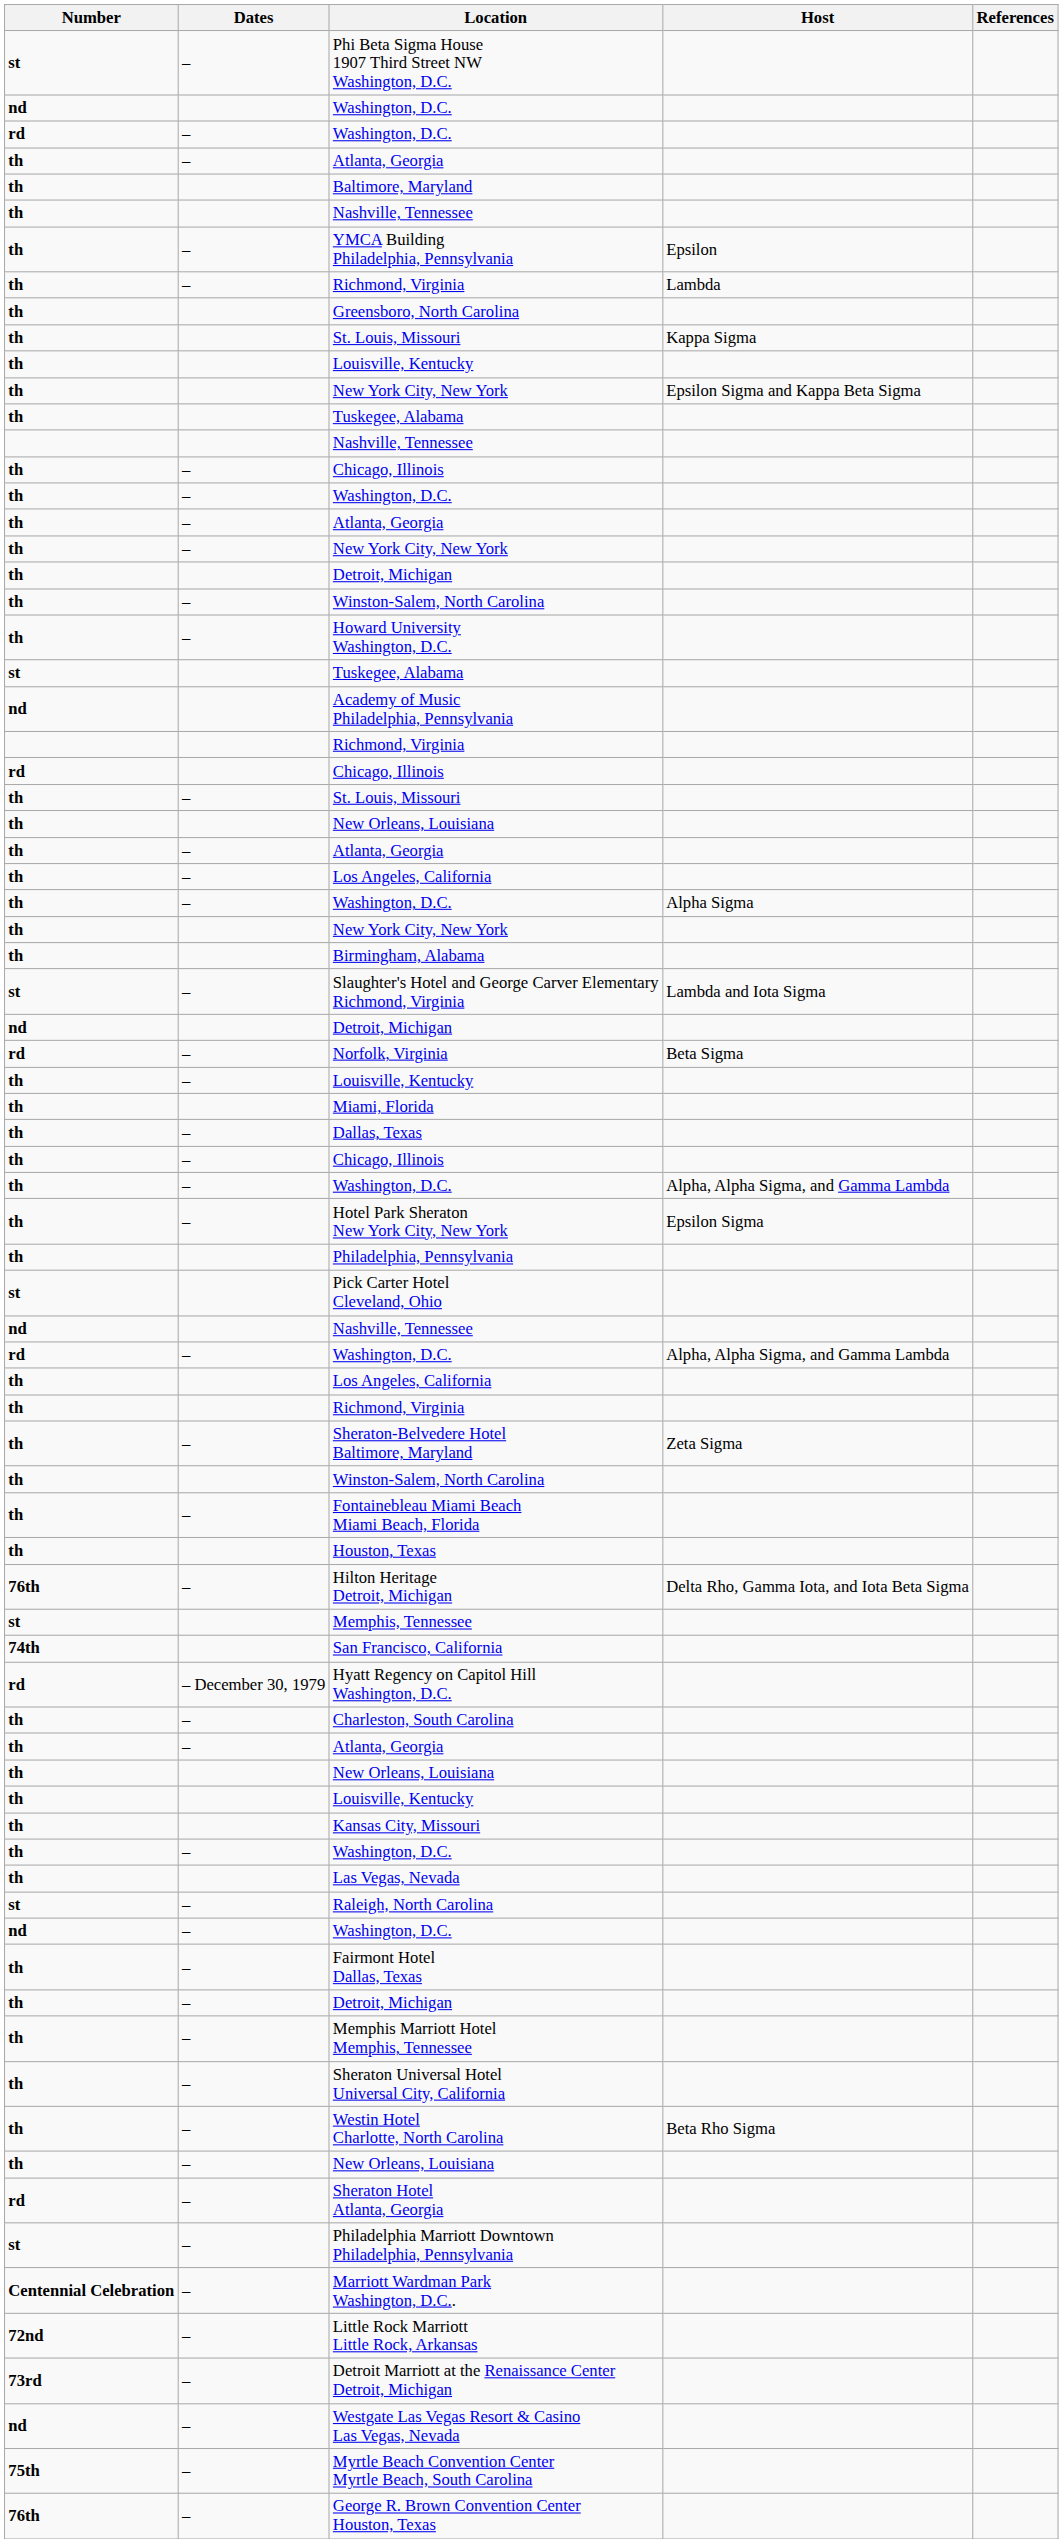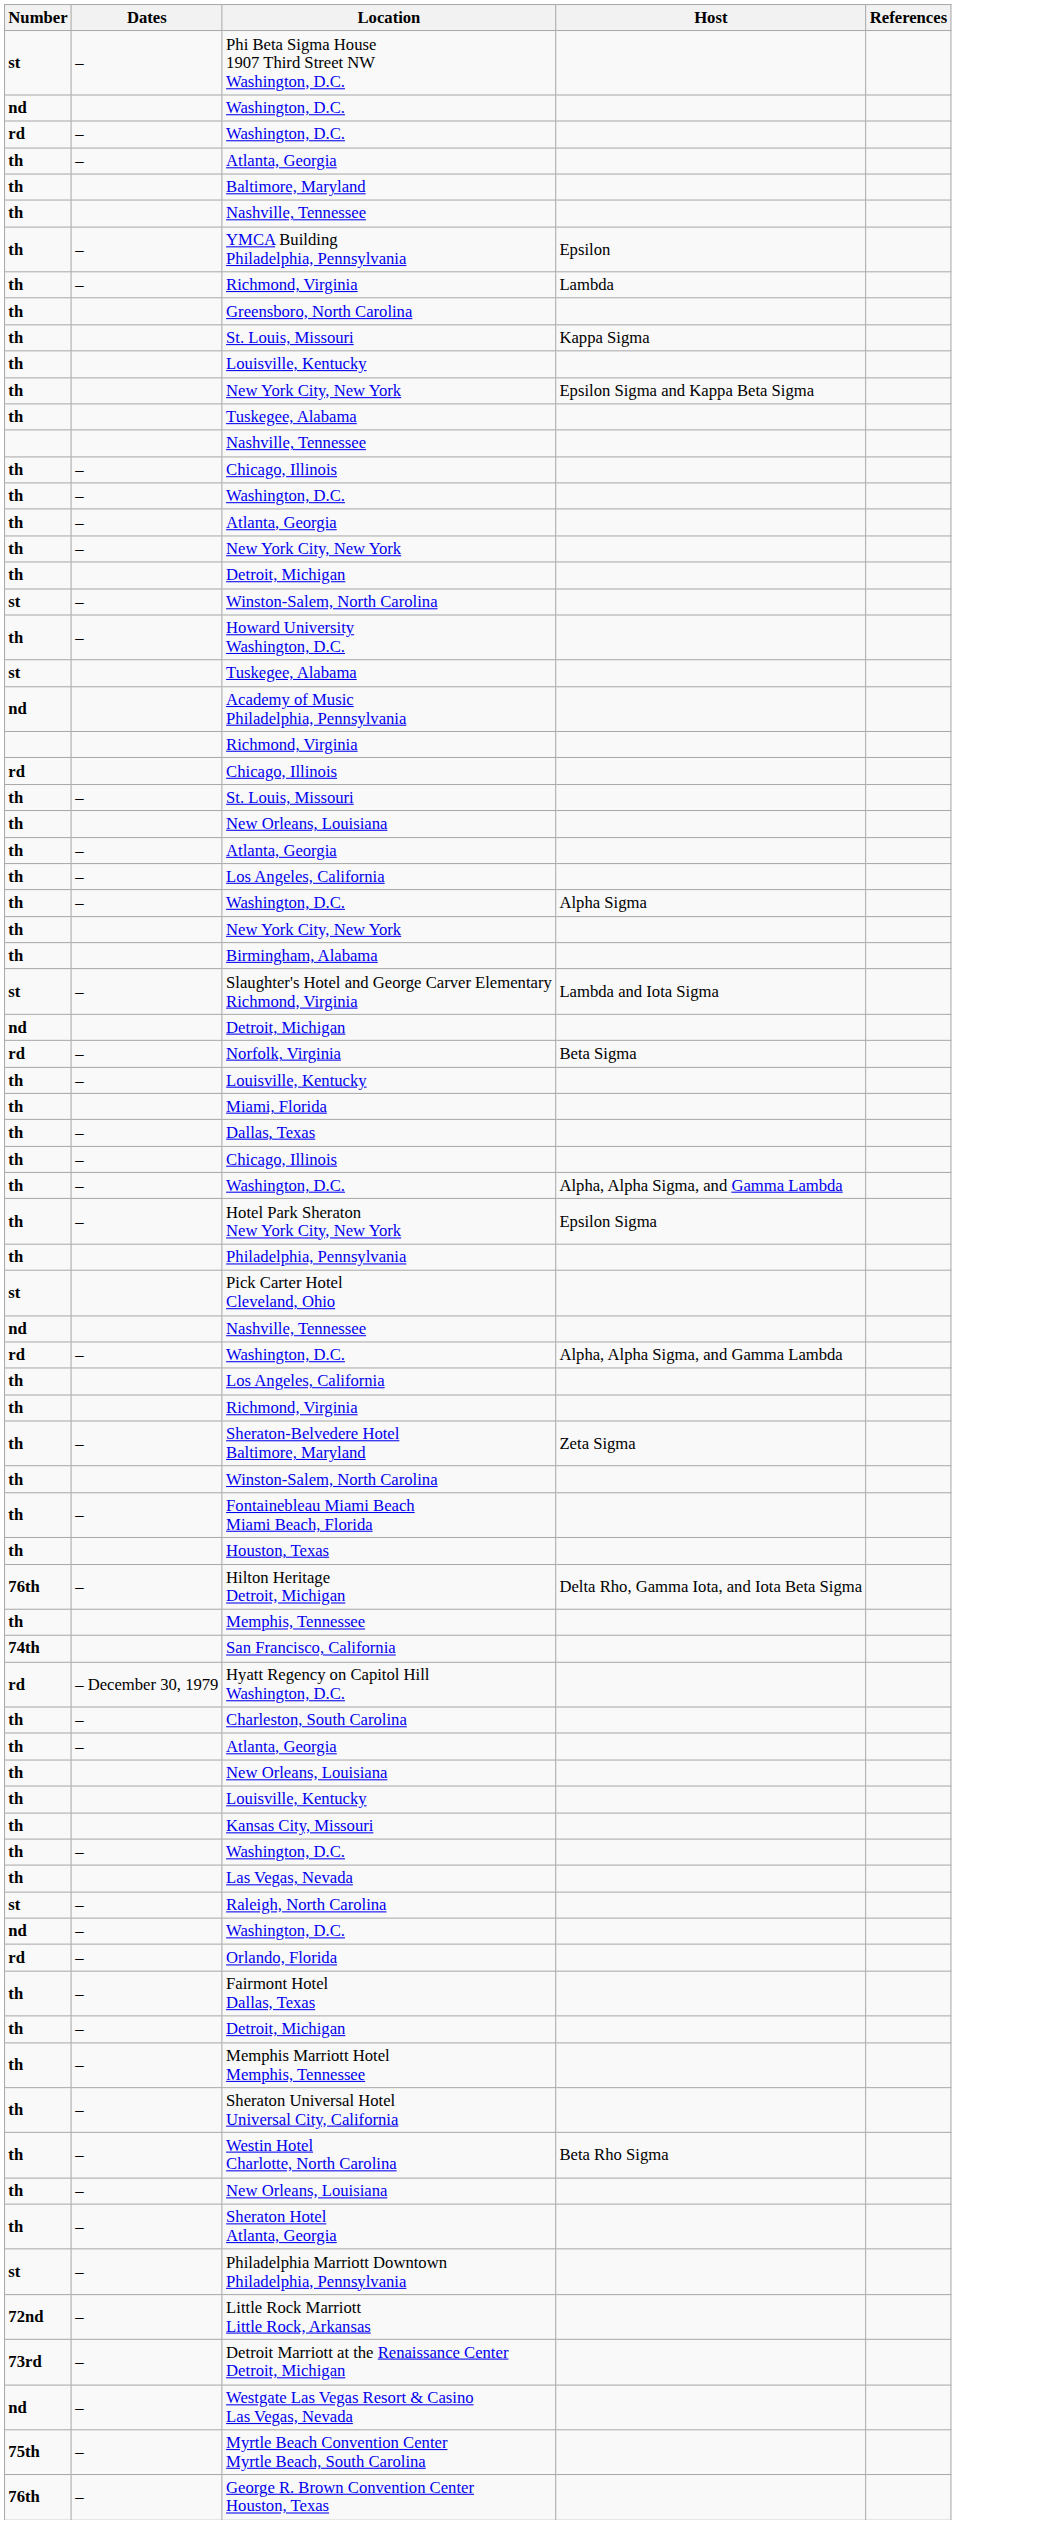– / Winston-Salem, North Carolina | Number: th -> st
Memphis, Tennessee | Number: st -> th
+ row: rd | – | Orlando, Florida
Sheraton Hotel Atlanta, Georgia | Number: rd -> th
- row: Centennial Celebration | – | Marriott Wardman Park Washington, D.C..
